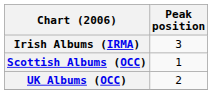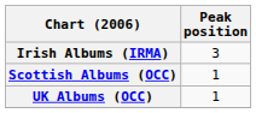UK Albums (OCC) | Peak position: 2 -> 1
